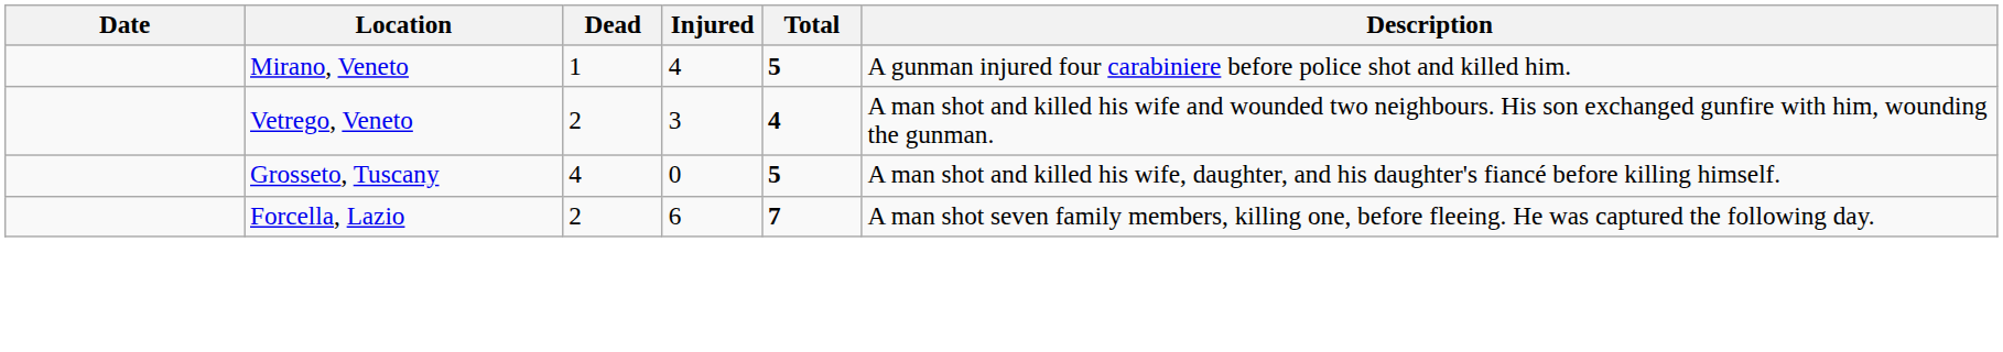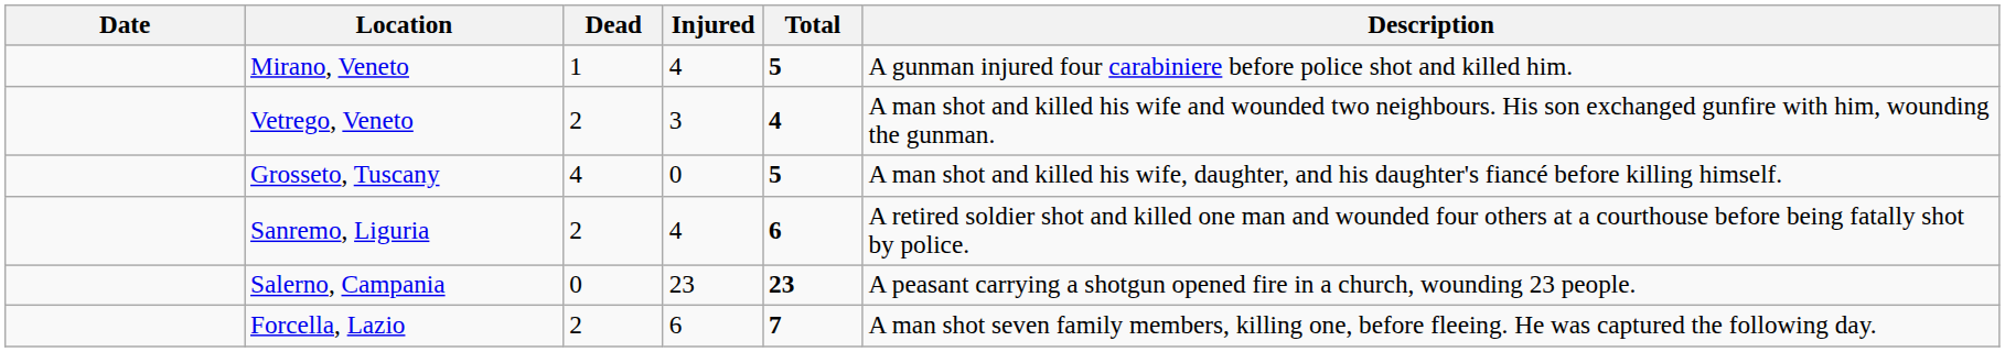+ row: Sanremo, Liguria | 2 | 4 | 6 | A retired soldier shot and killed one man and wounded four others at a courthouse before being fatally shot by police.
+ row: Salerno, Campania | 0 | 23 | 23 | A peasant carrying a shotgun opened fire in a church, wounding 23 people.
